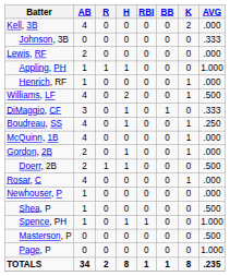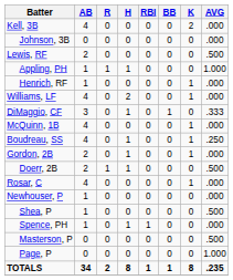Johnson, 3B | AVG: .333 -> .000
Lewis, RF | AVG: .000 -> .500
Williams, LF | AVG: .500 -> .000
rows swapped: Boudreau, SS <-> McQuinn, 1B
Spence, PH | AVG: 1.000 -> .000
